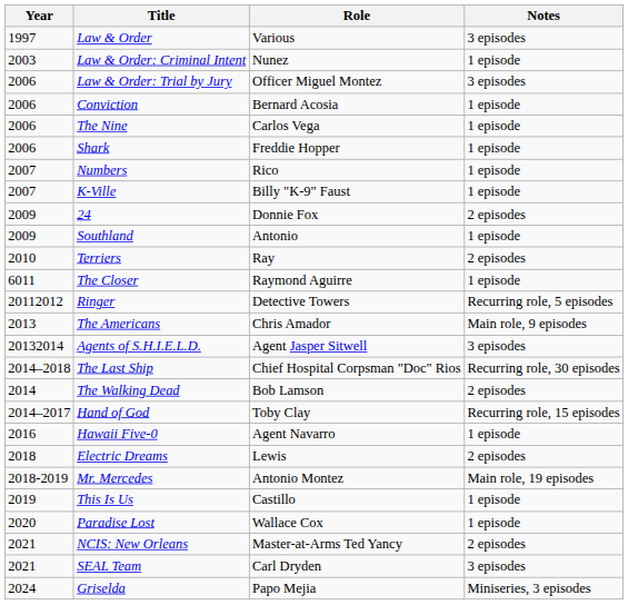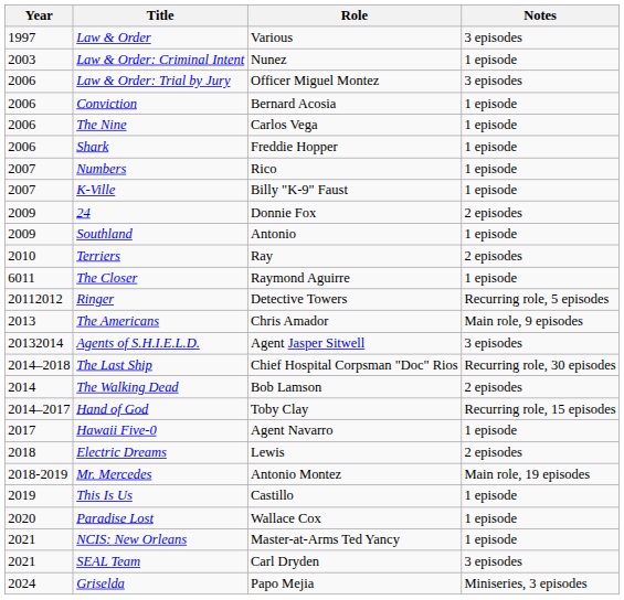Hawaii Five-0 | Year: 2016 -> 2017
NCIS: New Orleans | Notes: 2 episodes -> 1 episode
